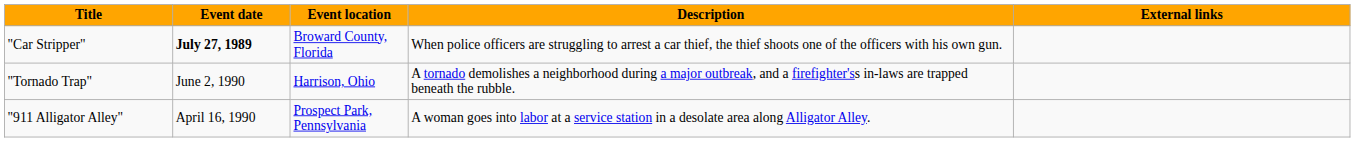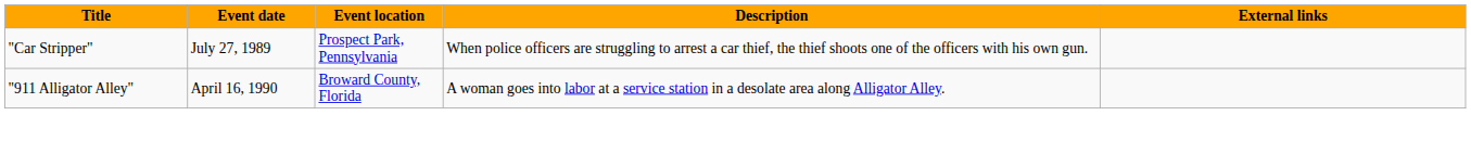"Car Stripper" | Event date: bold -> normal
"Car Stripper" | Event location: Broward County, Florida -> Prospect Park, Pennsylvania
- row: "Tornado Trap" | June 2, 1990 | Harrison, Ohio | A tornado demolishes a neighborhood during a major outbreak, and a firefighter'ss in-laws are trapped beneath the rubble.
"911 Alligator Alley" | Event location: Prospect Park, Pennsylvania -> Broward County, Florida
